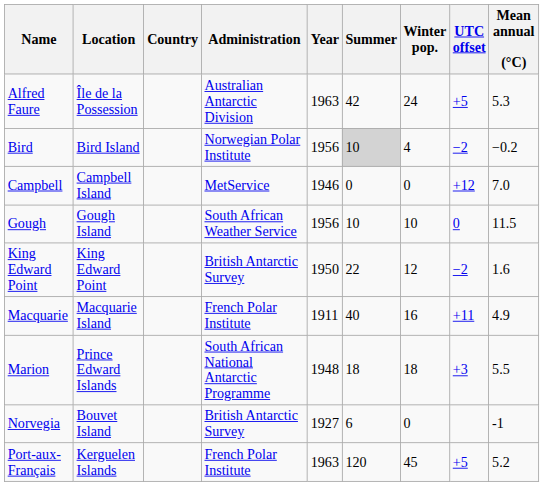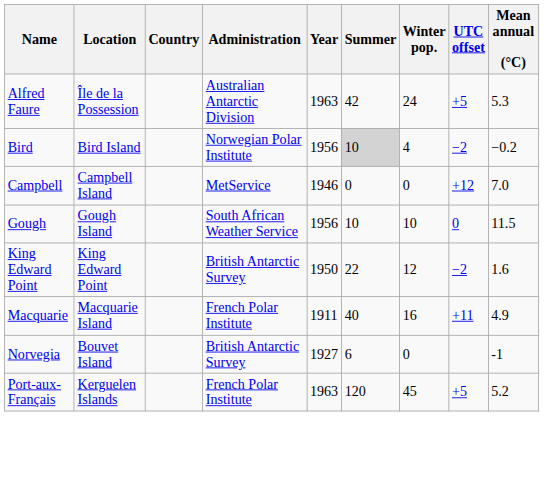- row: Marion | Prince Edward Islands | South African National Antarctic Programme | 1948 | 18 | 18 | +3 | 5.5
